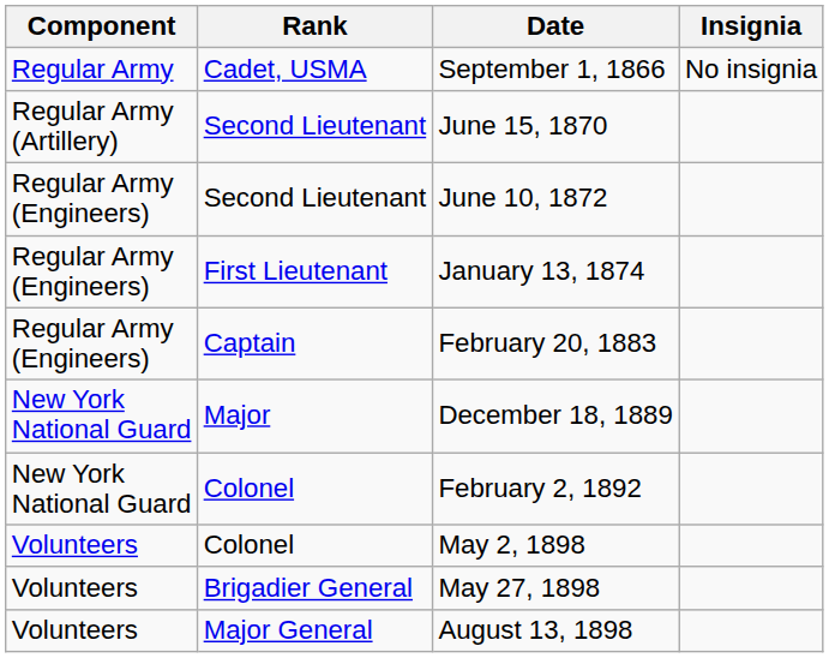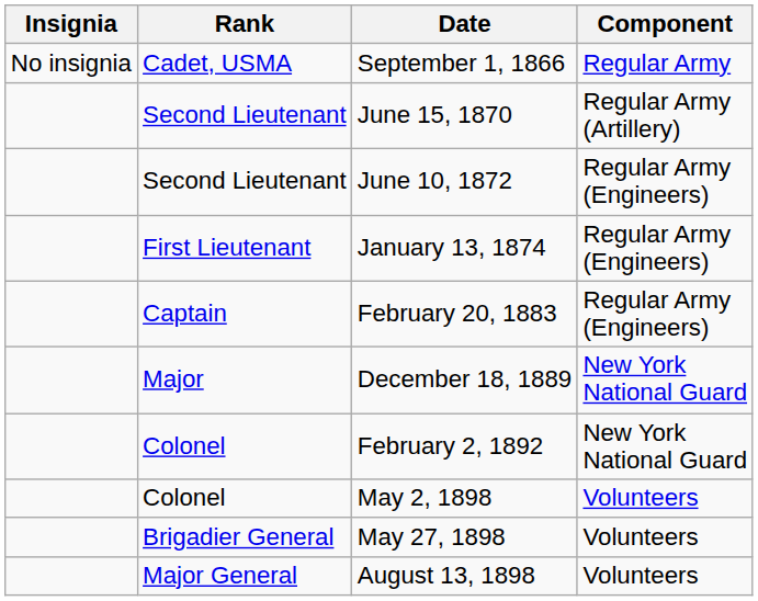columns swapped: Insignia <-> Component
